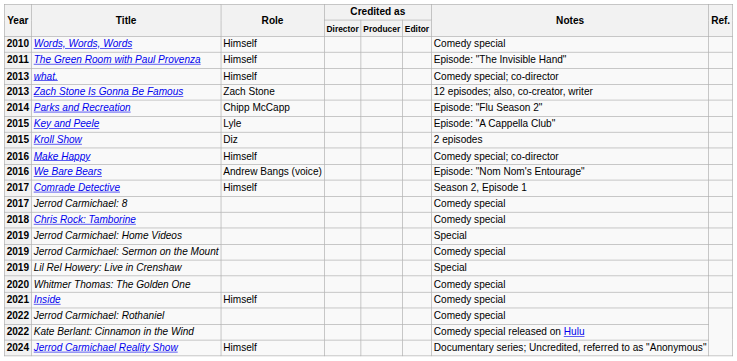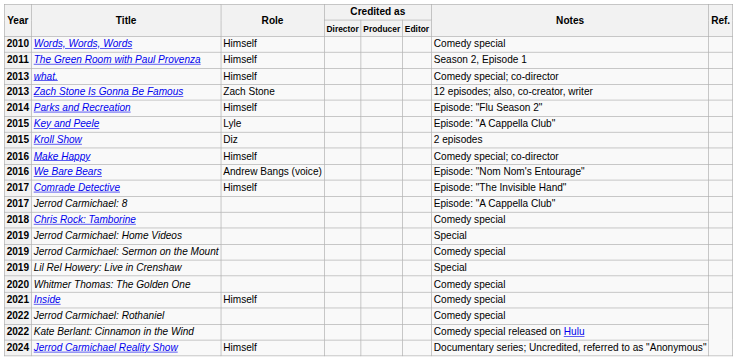The Green Room with Paul Provenza | Notes: Episode: "The Invisible Hand" -> Season 2, Episode 1
Parks and Recreation | Role: Chipp McCapp -> Himself
Comrade Detective | Notes: Season 2, Episode 1 -> Episode: "The Invisible Hand"
Jerrod Carmichael: 8 | Notes: Comedy special -> Episode: "A Cappella Club"
